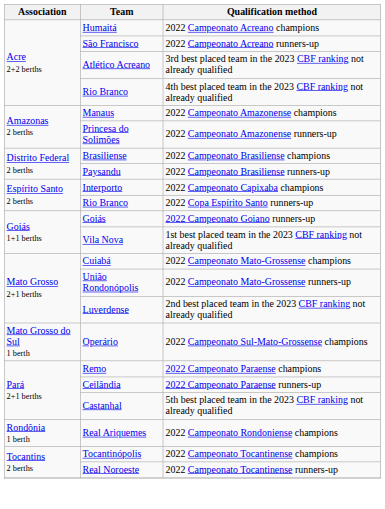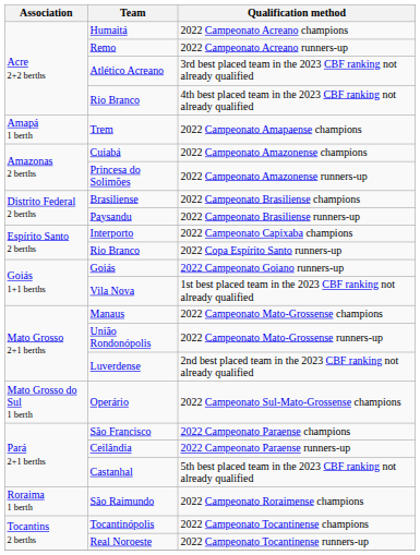2022 Campeonato Acreano runners-up | Team: São Francisco -> Remo
+ row: Amapá 1 berth | Trem | 2022 Campeonato Amapaense champions
2022 Campeonato Amazonense champions | Team: Manaus -> Cuiabá
2022 Campeonato Mato-Grossense champions | Team: Cuiabá -> Manaus
2022 Campeonato Paraense champions | Team: Remo -> São Francisco
- row: Rondônia 1 berth | Real Ariquemes | 2022 Campeonato Rondoniense champions
+ row: Roraima 1 berth | São Raimundo | 2022 Campeonato Roraimense champions
